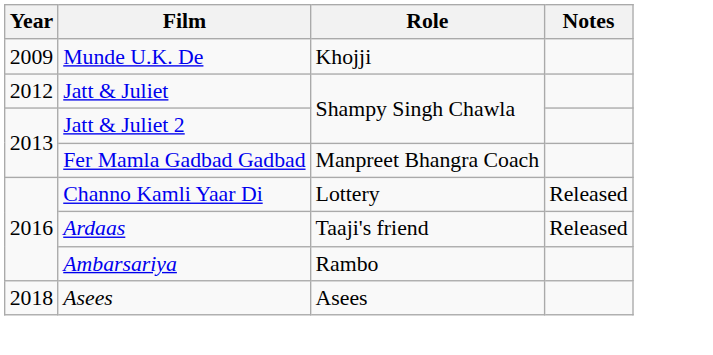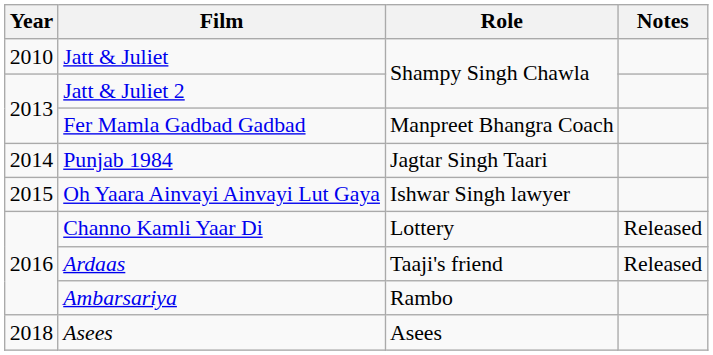- row: 2009 | Munde U.K. De | Khojji
Jatt & Juliet | Year: 2012 -> 2010
+ row: 2014 | Punjab 1984 | Jagtar Singh Taari
+ row: 2015 | Oh Yaara Ainvayi Ainvayi Lut Gaya | Ishwar Singh lawyer
